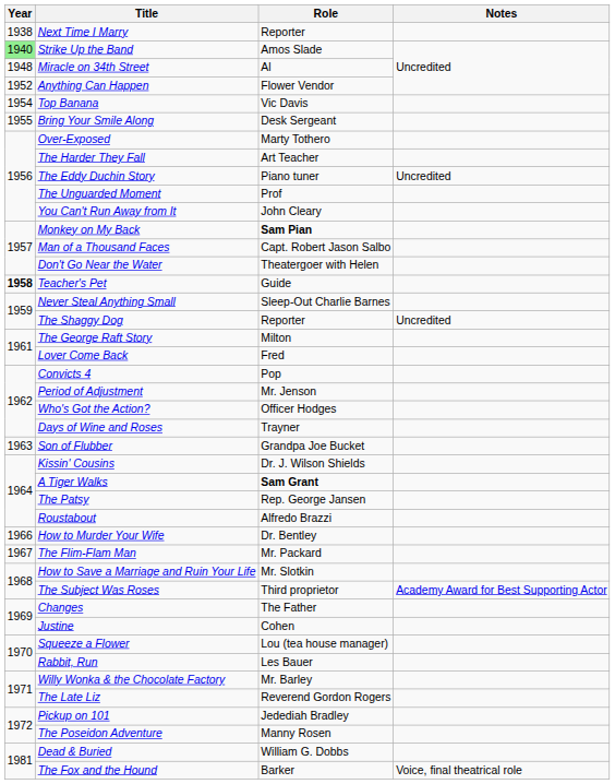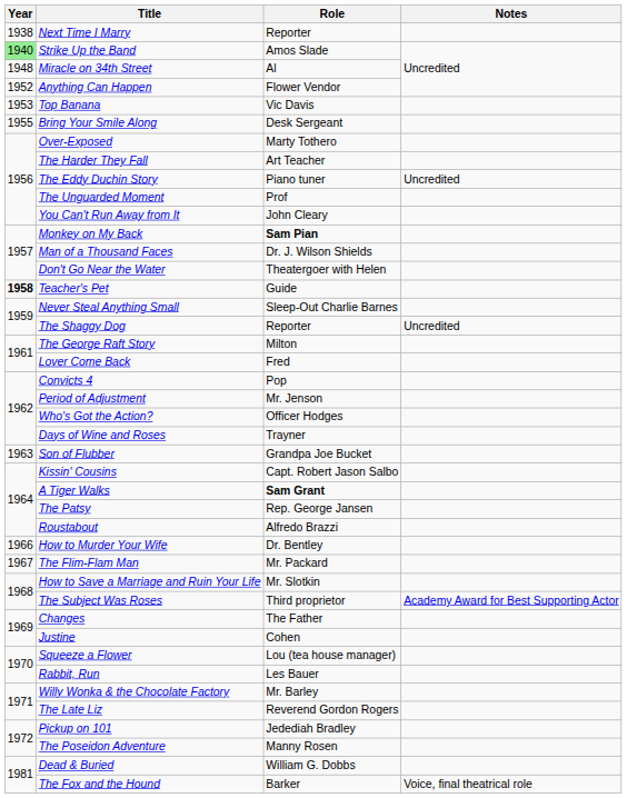Top Banana | Year: 1954 -> 1953
Man of a Thousand Faces | Role: Capt. Robert Jason Salbo -> Dr. J. Wilson Shields
Kissin' Cousins | Role: Dr. J. Wilson Shields -> Capt. Robert Jason Salbo
